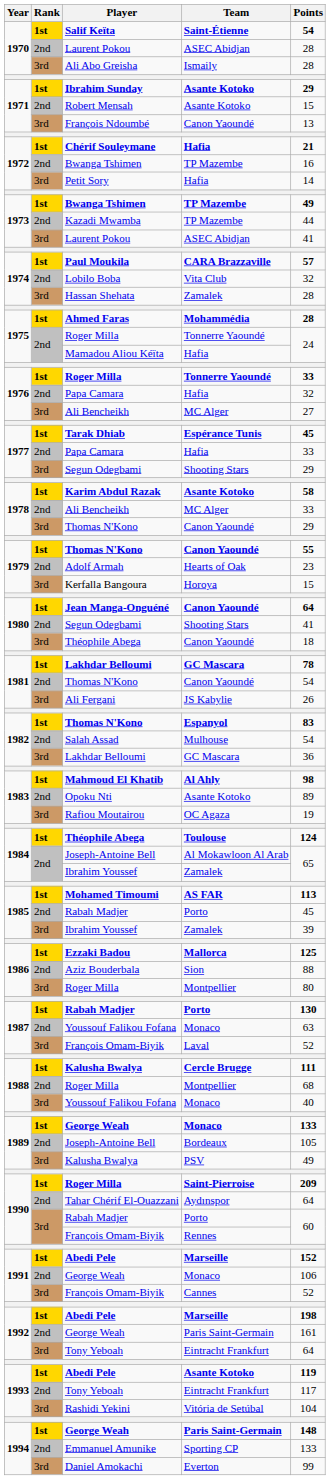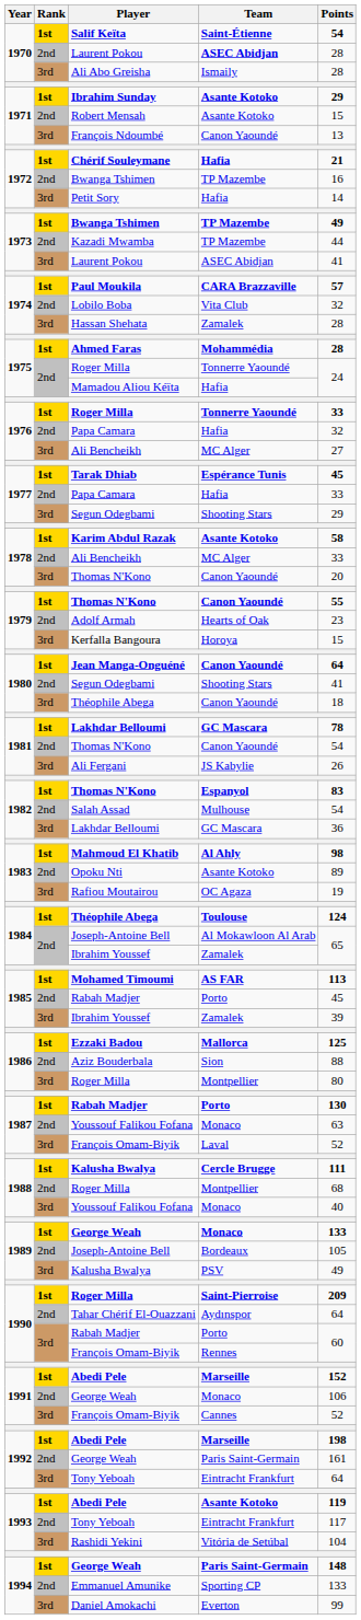1970 / Laurent Pokou | Team: normal -> bold
1978 / Thomas N'Kono | Points: 29 -> 20
